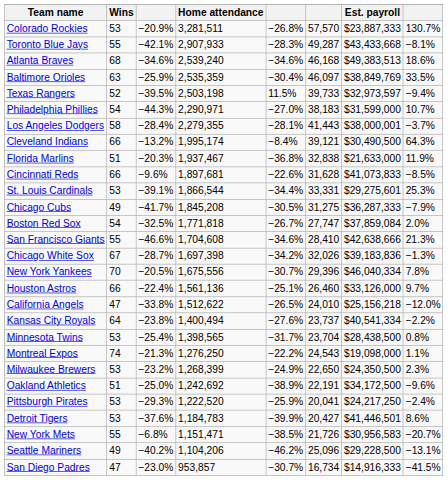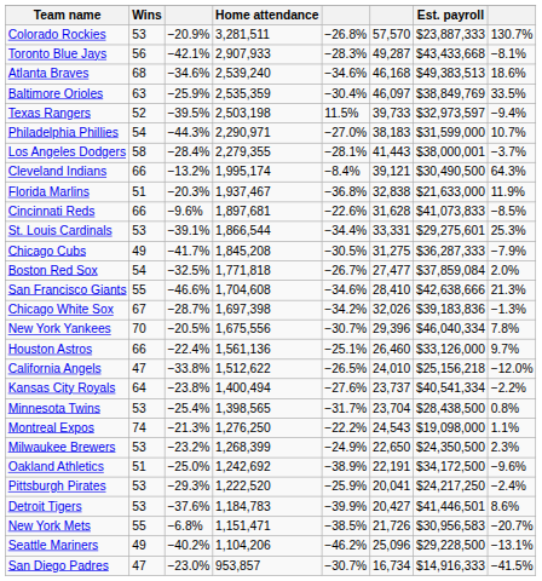Toronto Blue Jays | Wins: 55 -> 56
Boston Red Sox | column 6: 27,747 -> 27,477
